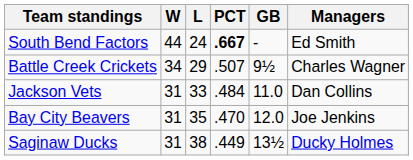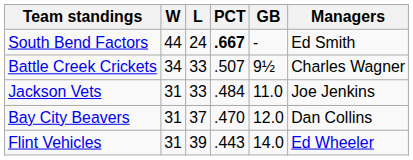Battle Creek Crickets | L: 29 -> 33
Jackson Vets | Managers: Dan Collins -> Joe Jenkins
Bay City Beavers | L: 35 -> 37
Bay City Beavers | Managers: Joe Jenkins -> Dan Collins
- row: Saginaw Ducks | 31 | 38 | .449 | 13½ | Ducky Holmes
+ row: Flint Vehicles | 31 | 39 | .443 | 14.0 | Ed Wheeler
